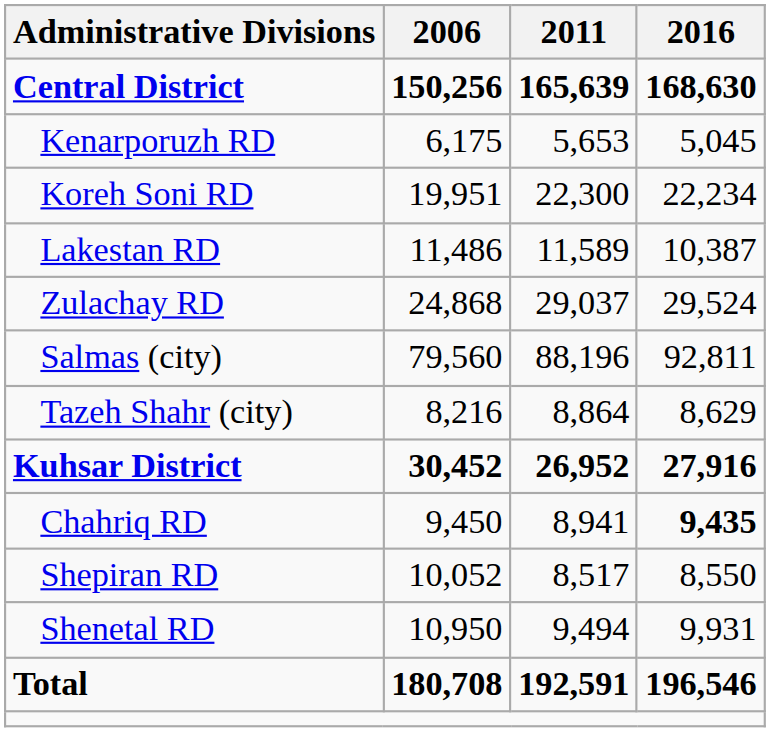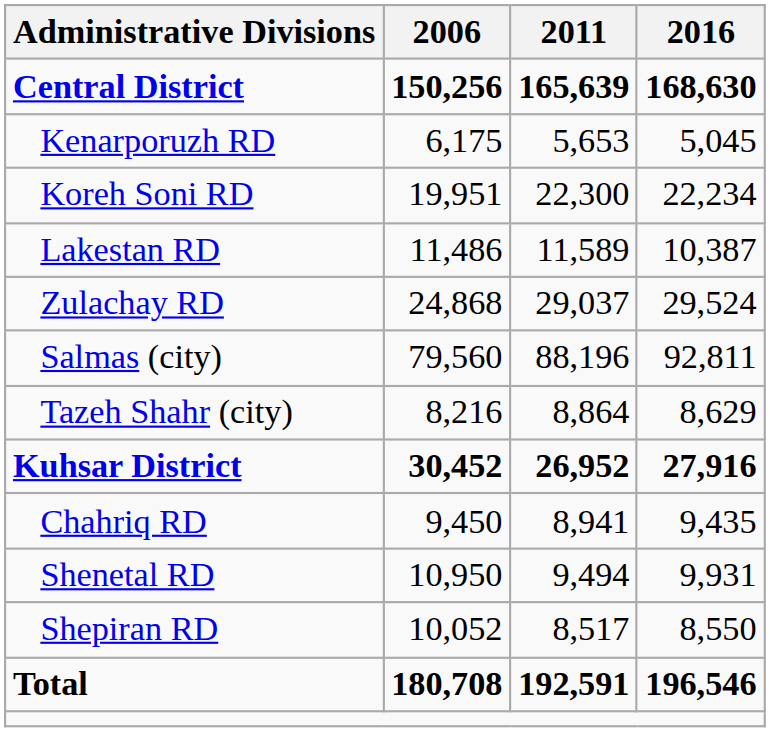Chahriq RD | 2016: bold -> normal
rows swapped: Shenetal RD <-> Shepiran RD
